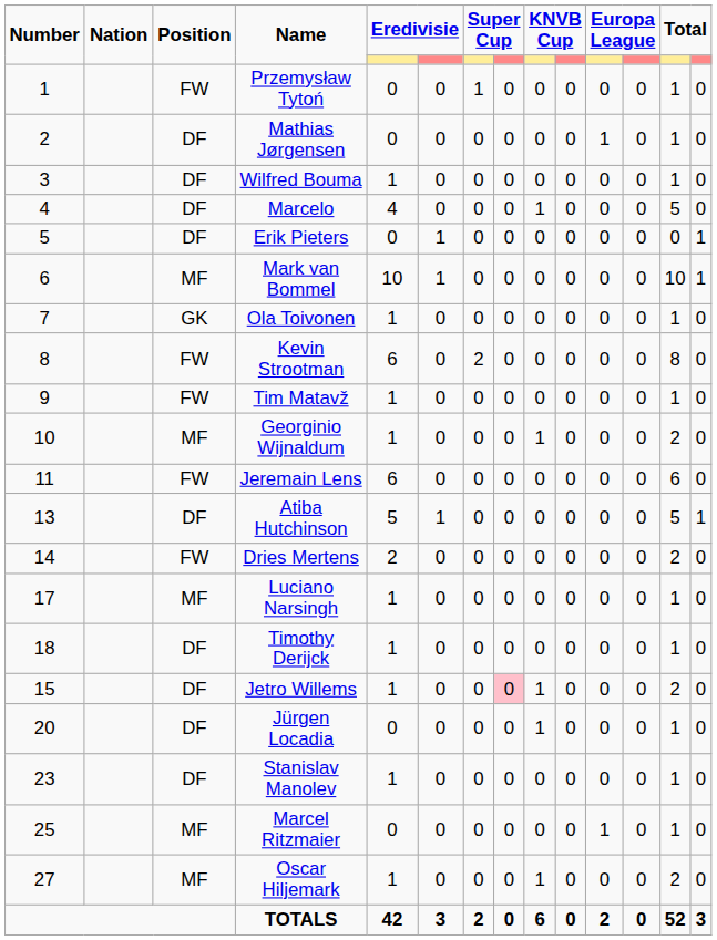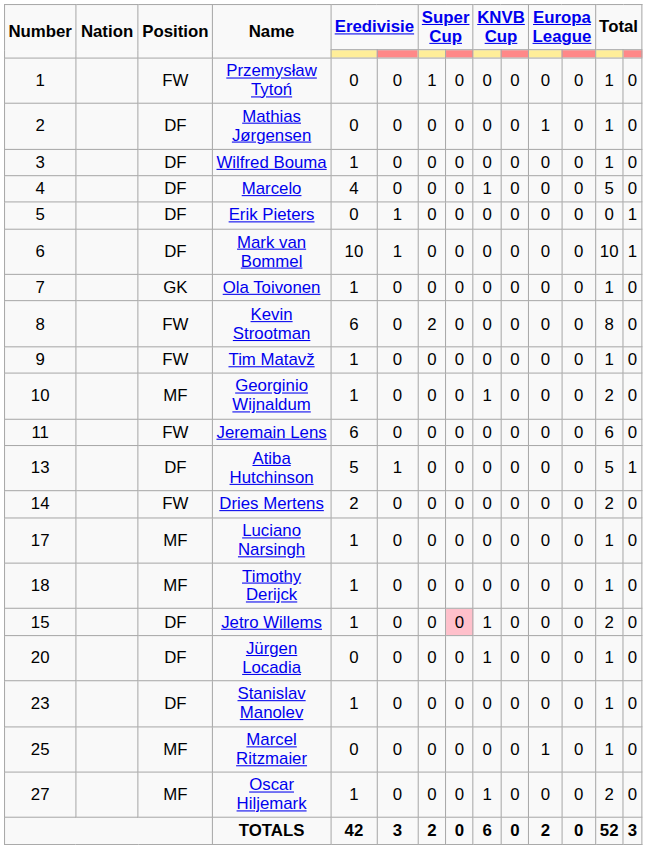Mark van Bommel | Position: MF -> DF
Timothy Derijck | Position: DF -> MF
